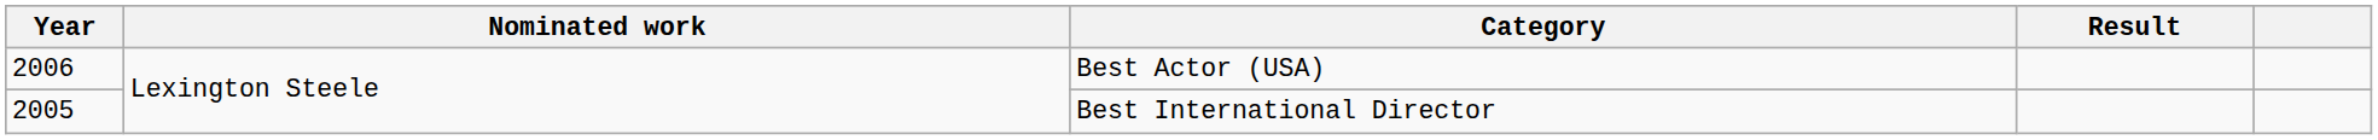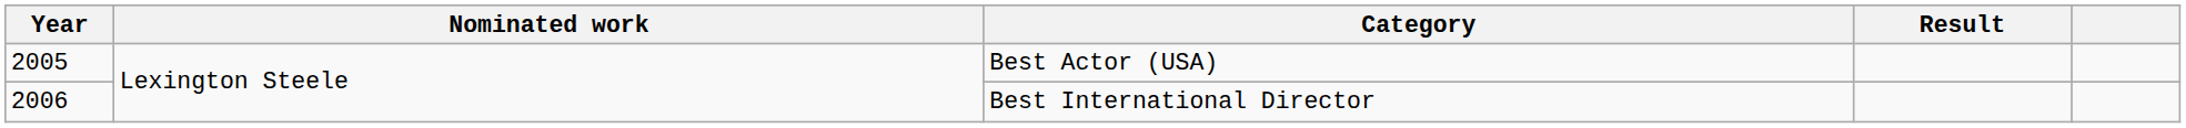Best Actor (USA) | Year: 2006 -> 2005
Best International Director | Year: 2005 -> 2006
